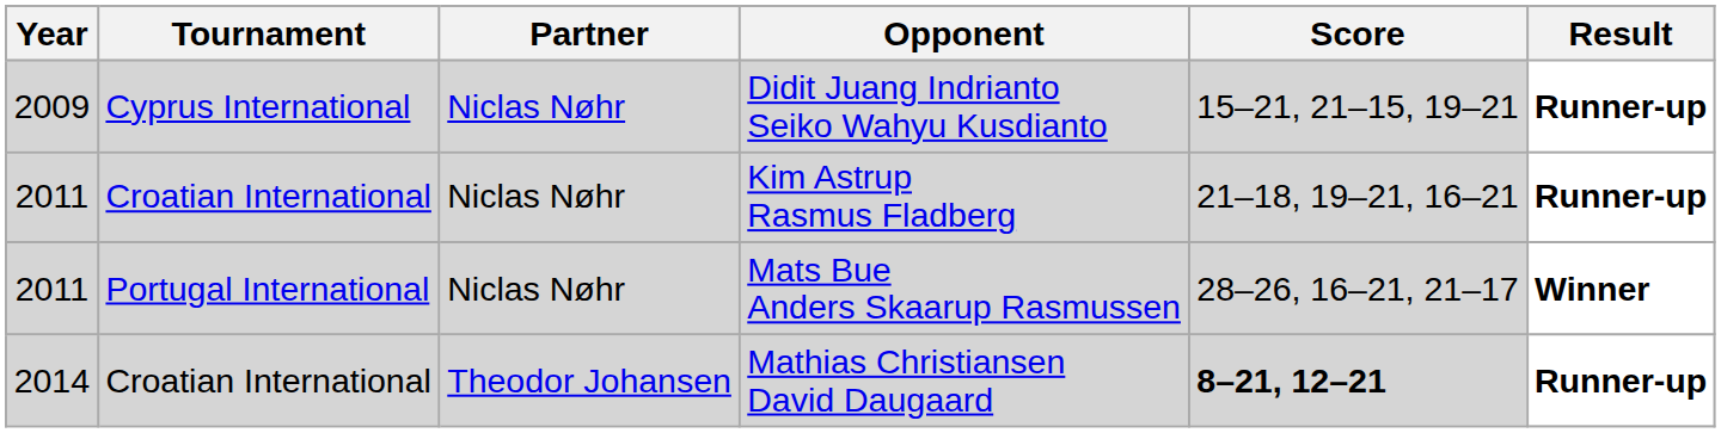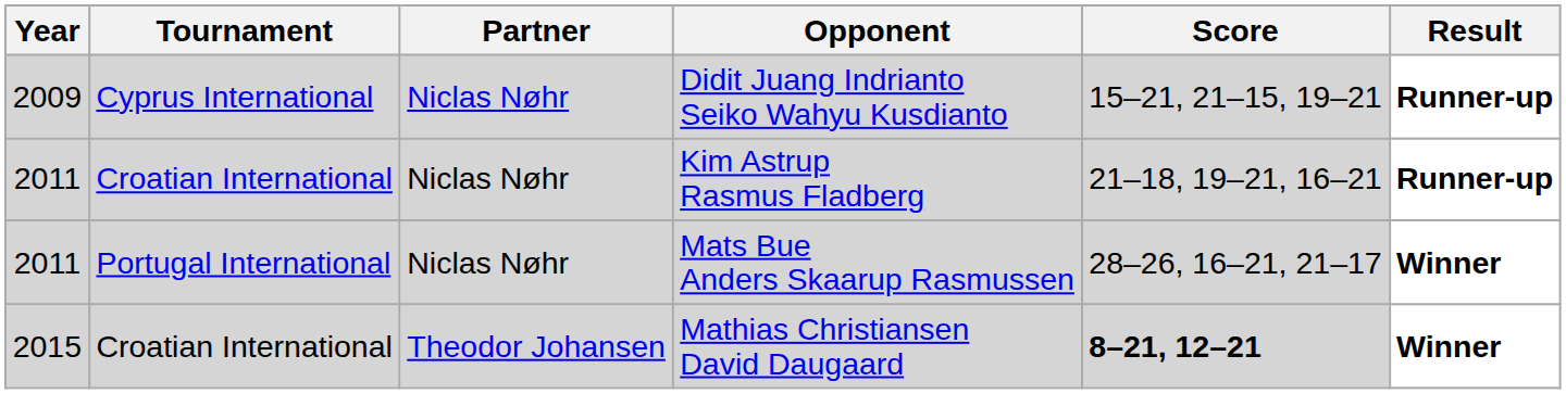Mathias Christiansen David Daugaard | Year: 2014 -> 2015
Mathias Christiansen David Daugaard | Result: Runner-up -> Winner
